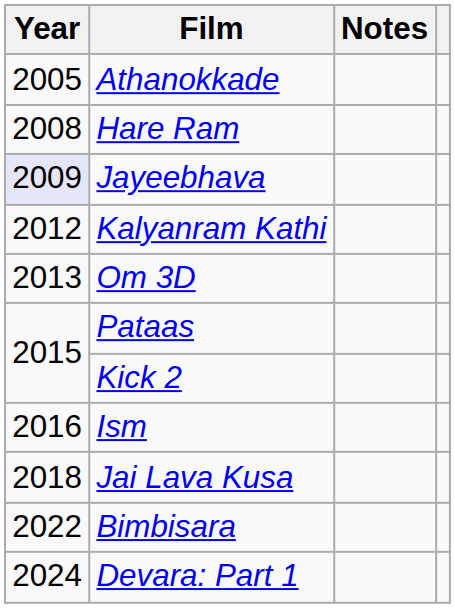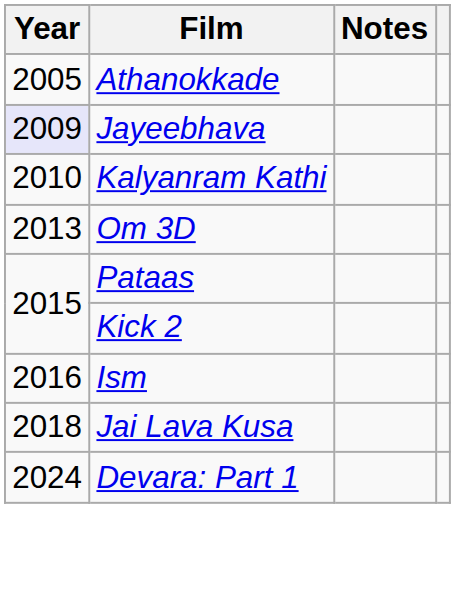- row: 2008 | Hare Ram
Kalyanram Kathi | Year: 2012 -> 2010
- row: 2022 | Bimbisara
